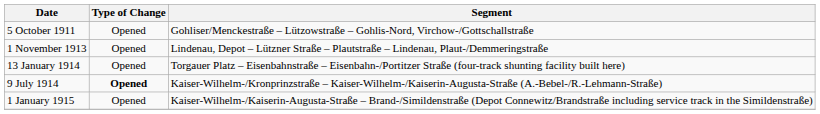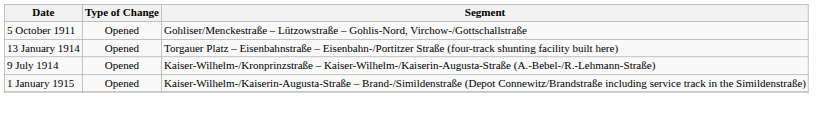- row: 1 November 1913 | Opened | Lindenau, Depot – Lützner Straße – Plautstraße – Lindenau, Plaut-/Demmeringstraße
9 July 1914 | Type of Change: bold -> normal
